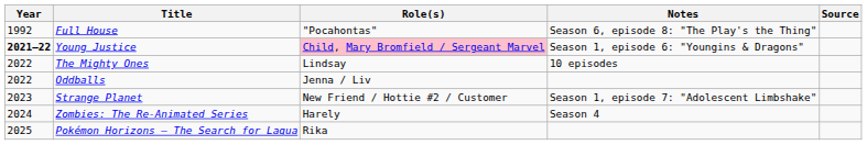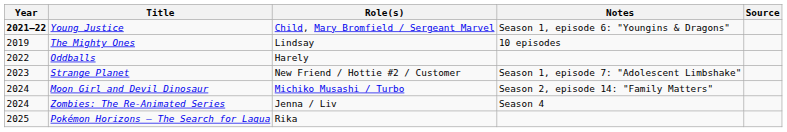- row: 1992 | Full House | "Pocahontas" | Season 6, episode 8: "The Play's the Thing"
Young Justice | Role(s): pink background -> no background
The Mighty Ones | Year: 2022 -> 2019
Oddballs | Role(s): Jenna / Liv -> Harely
+ row: 2024 | Moon Girl and Devil Dinosaur | Michiko Musashi / Turbo | Season 2, episode 14: "Family Matters"
Zombies: The Re-Animated Series | Role(s): Harely -> Jenna / Liv
